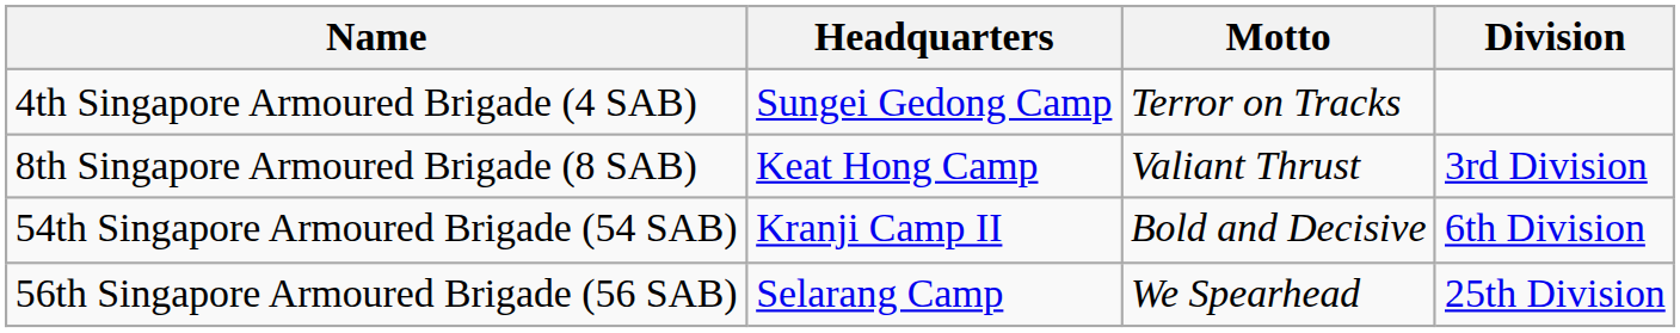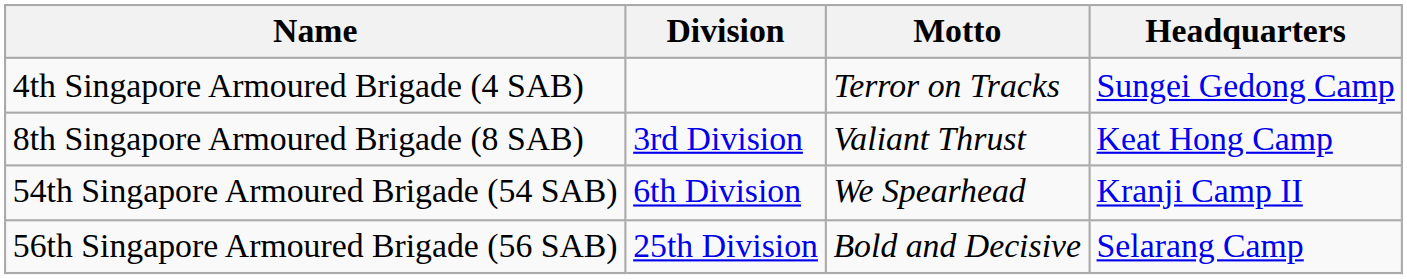columns swapped: Division <-> Headquarters
54th Singapore Armoured Brigade (54 SAB) | Motto: Bold and Decisive -> We Spearhead
56th Singapore Armoured Brigade (56 SAB) | Motto: We Spearhead -> Bold and Decisive
